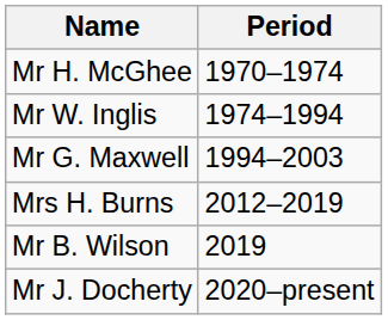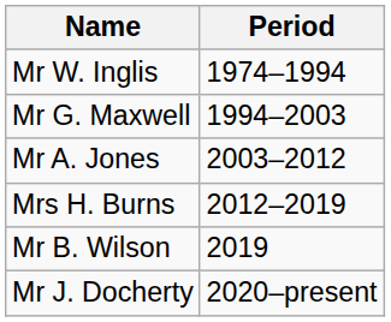- row: Mr H. McGhee | 1970–1974
+ row: Mr A. Jones | 2003–2012
